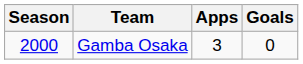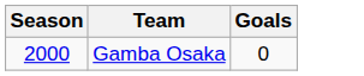- column: Apps | 3
